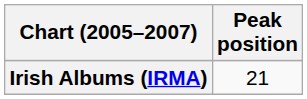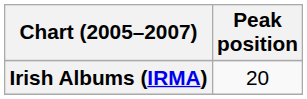Irish Albums (IRMA) | Peak position: 21 -> 20
